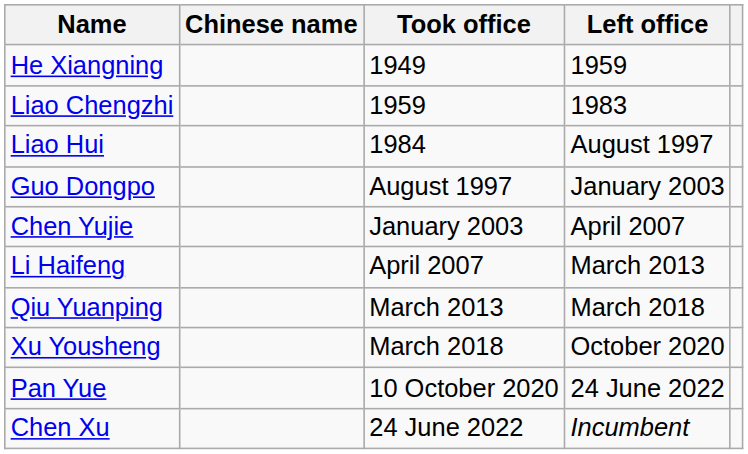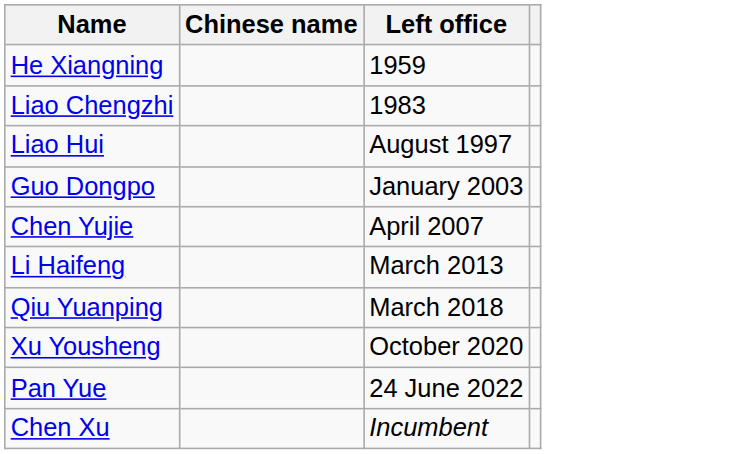- column: Took office | 1949 | 1959 | 1984 | August 1997 | January 2003 | April 2007 | March 2013 | March 2018 | 10 October 2020 | 24 June 2022
